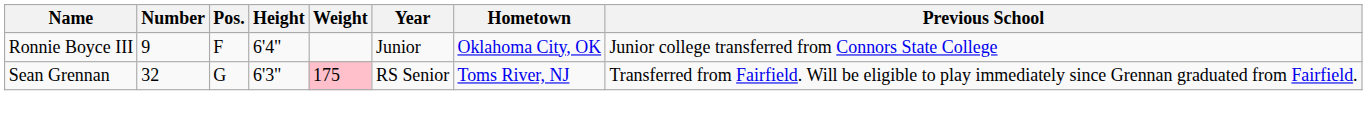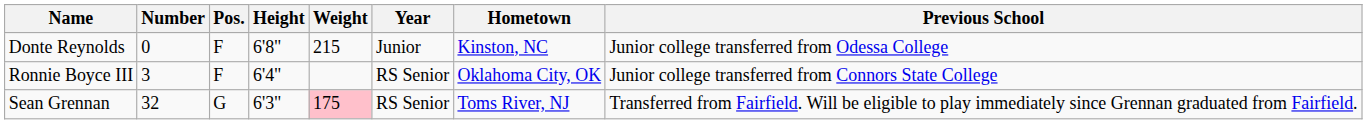+ row: Donte Reynolds | 0 | F | 6'8" | 215 | Junior | Kinston, NC | Junior college transferred from Odessa College
Ronnie Boyce III | Number: 9 -> 3
Ronnie Boyce III | Year: Junior -> RS Senior
